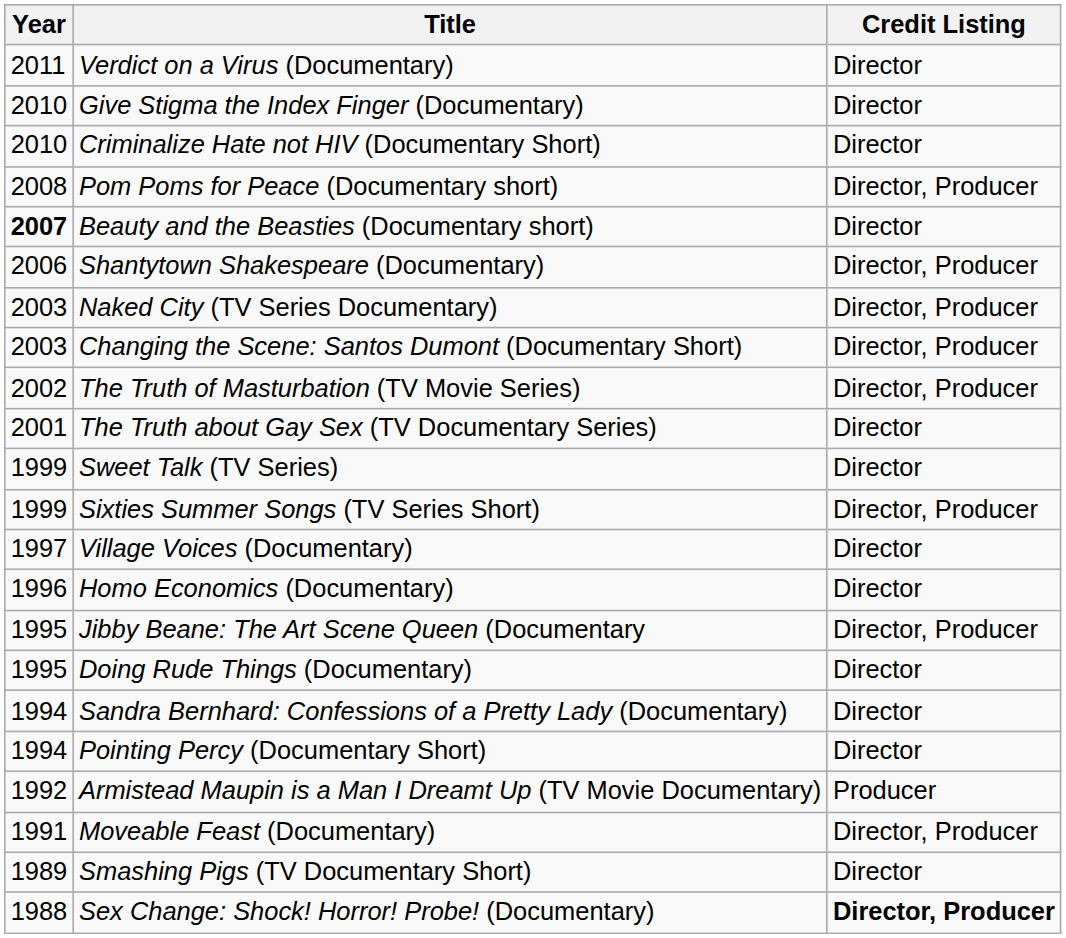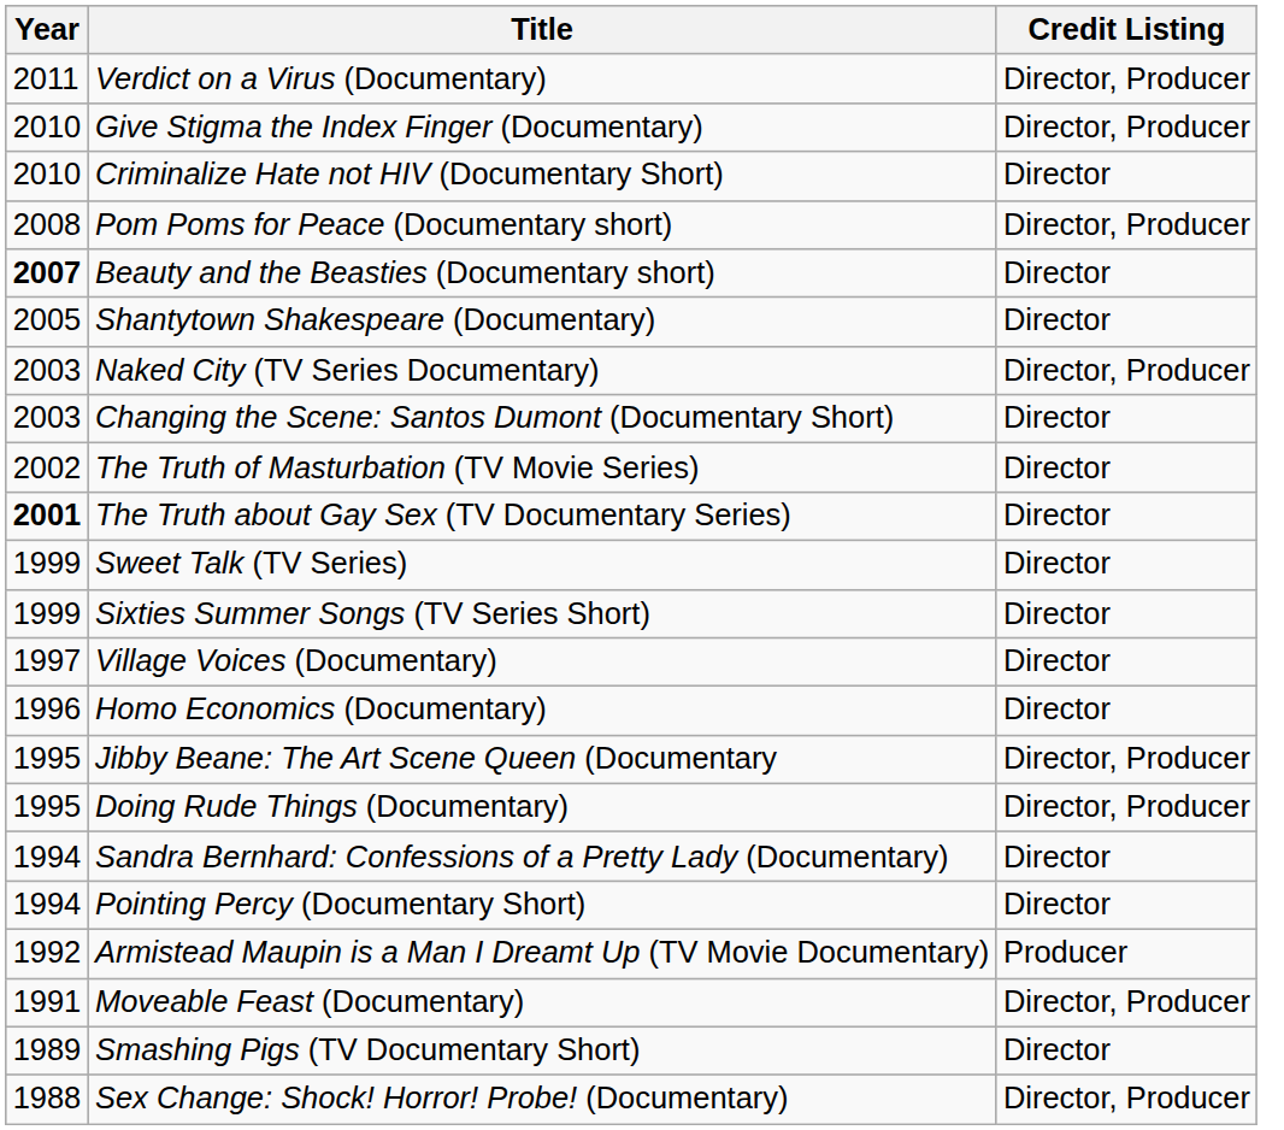Verdict on a Virus (Documentary) | Credit Listing: Director -> Director, Producer
Give Stigma the Index Finger (Documentary) | Credit Listing: Director -> Director, Producer
Shantytown Shakespeare (Documentary) | Year: 2006 -> 2005
Shantytown Shakespeare (Documentary) | Credit Listing: Director, Producer -> Director
Changing the Scene: Santos Dumont (Documentary Short) | Credit Listing: Director, Producer -> Director
The Truth of Masturbation (TV Movie Series) | Credit Listing: Director, Producer -> Director
The Truth about Gay Sex (TV Documentary Series) | Year: normal -> bold
Sixties Summer Songs (TV Series Short) | Credit Listing: Director, Producer -> Director
Doing Rude Things (Documentary) | Credit Listing: Director -> Director, Producer
Sex Change: Shock! Horror! Probe! (Documentary) | Credit Listing: bold -> normal
